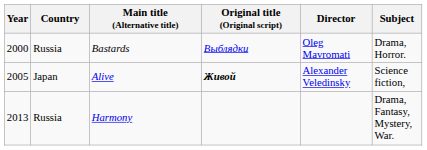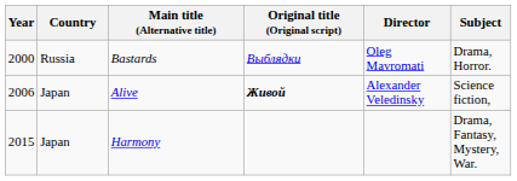Alive | Year: 2005 -> 2006
Harmony | Year: 2013 -> 2015
Harmony | Country: Russia -> Japan
